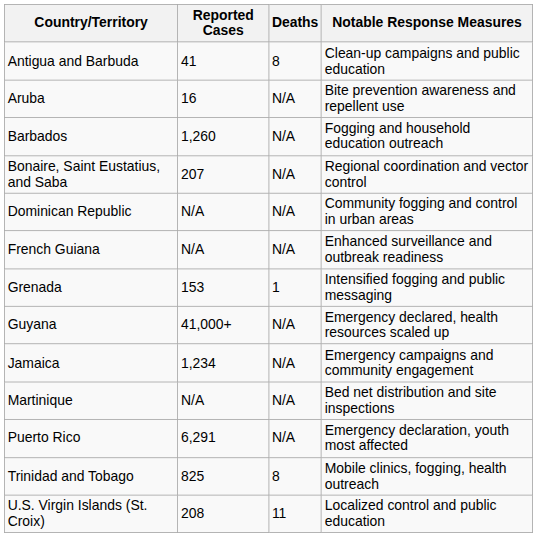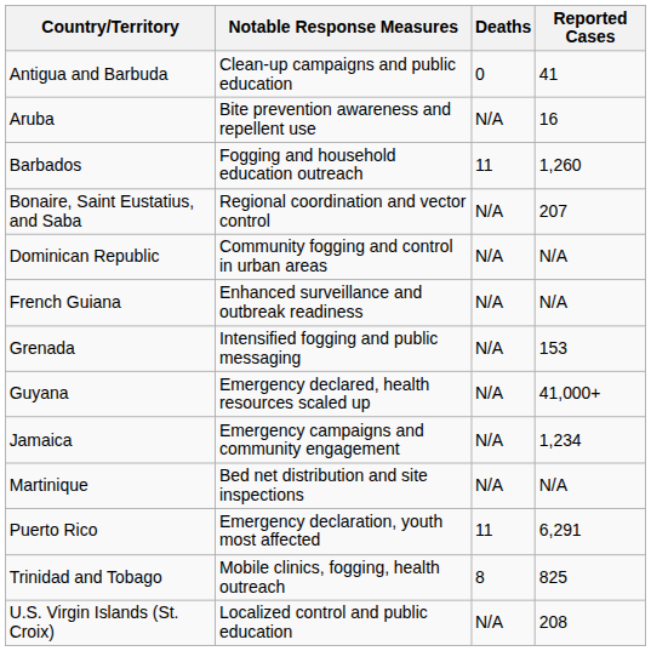columns swapped: Reported Cases <-> Notable Response Measures
Antigua and Barbuda | Deaths: 8 -> 0
Barbados | Deaths: N/A -> 11
Grenada | Deaths: 1 -> N/A
Puerto Rico | Deaths: N/A -> 11
U.S. Virgin Islands (St. Croix) | Deaths: 11 -> N/A
